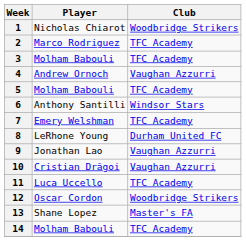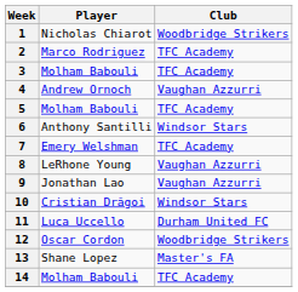8 | Club: Durham United FC -> Vaughan Azzurri
10 | Club: Vaughan Azzurri -> Windsor Stars
11 | Club: TFC Academy -> Durham United FC
